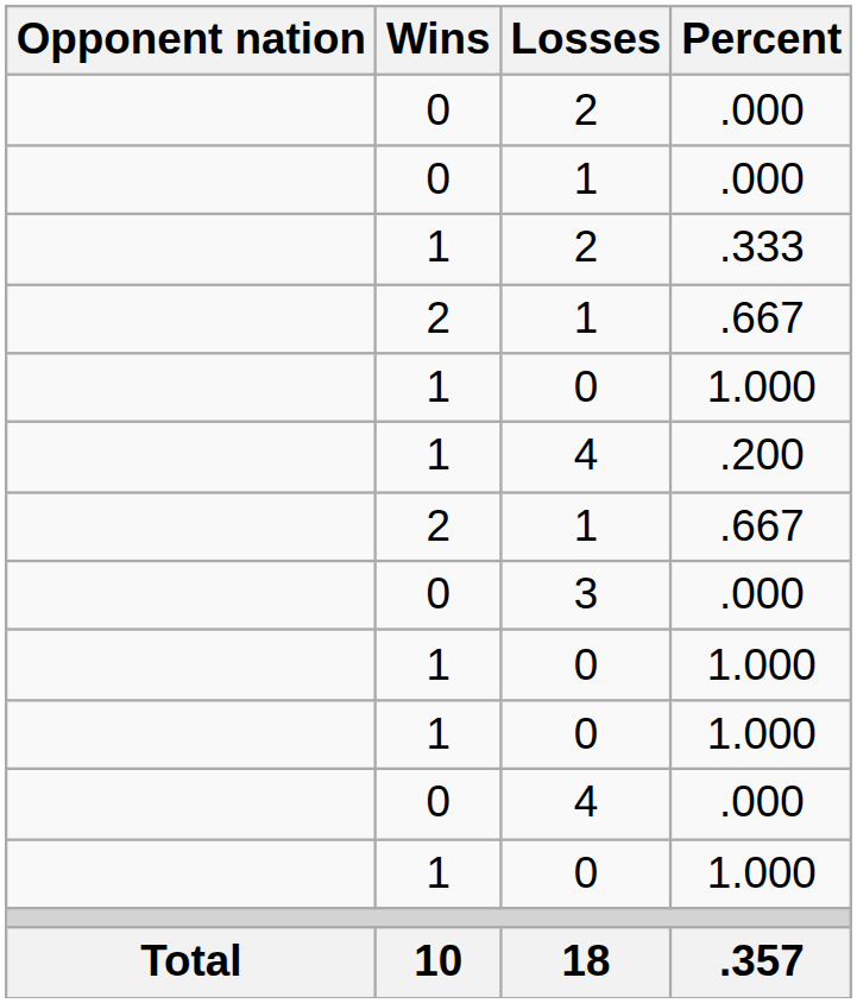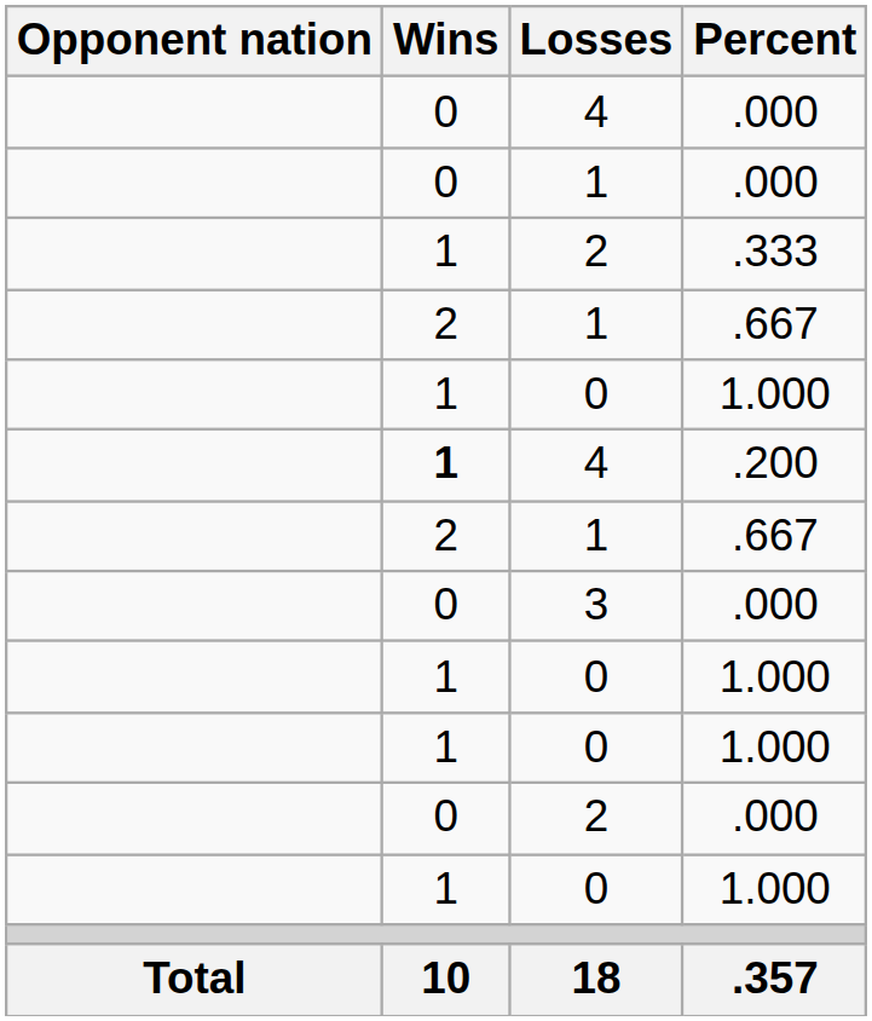rows swapped: 2 / .000 <-> 4 / .000
4 / .200 | Wins: normal -> bold
